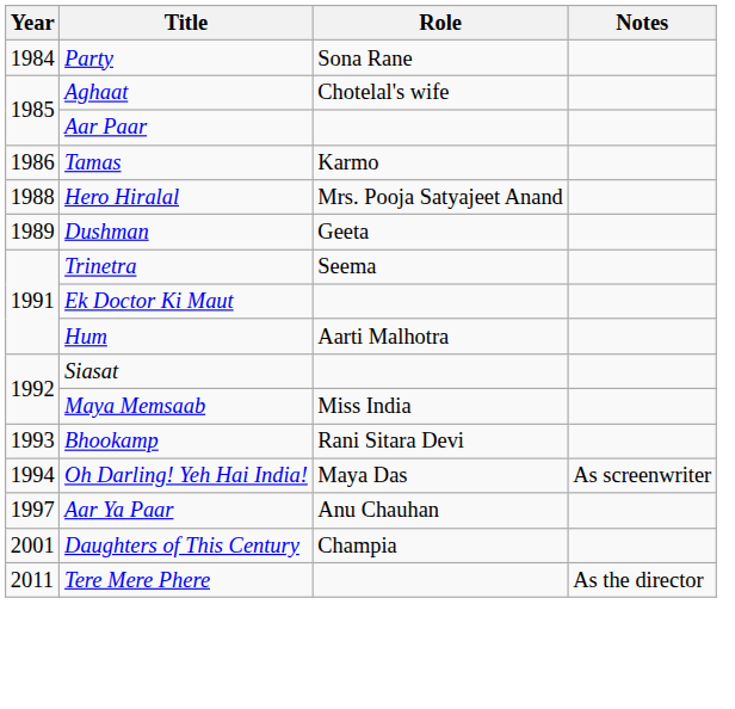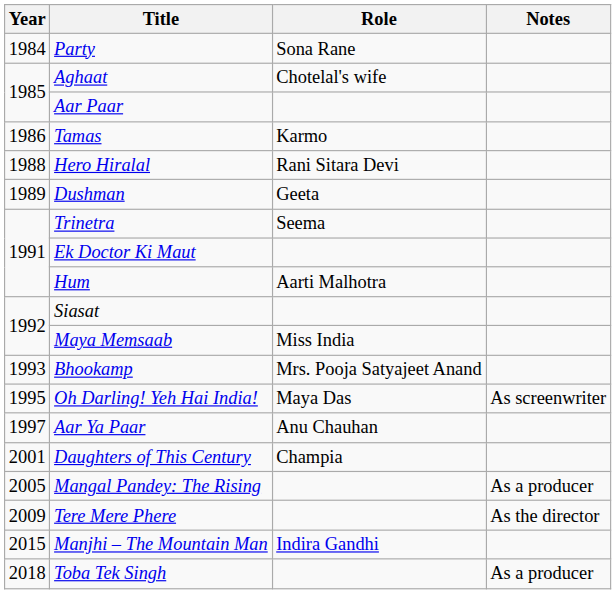Hero Hiralal | Role: Mrs. Pooja Satyajeet Anand -> Rani Sitara Devi
Bhookamp | Role: Rani Sitara Devi -> Mrs. Pooja Satyajeet Anand
Oh Darling! Yeh Hai India! | Year: 1994 -> 1995
+ row: 2005 | Mangal Pandey: The Rising | As a producer
Tere Mere Phere | Year: 2011 -> 2009
+ row: 2015 | Manjhi – The Mountain Man | Indira Gandhi
+ row: 2018 | Toba Tek Singh | As a producer
